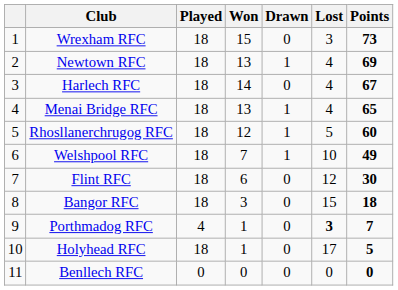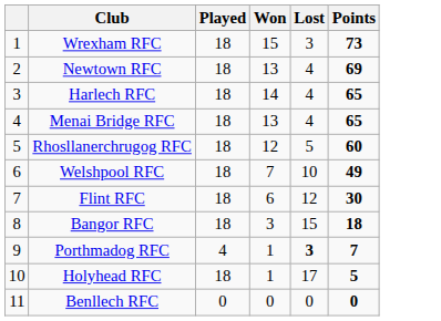- column: Drawn | 0 | 1 | 0 | 1 | 1 | 1 | 0 | 0 | 0 | 0 | 0
Harlech RFC | Points: 67 -> 65
